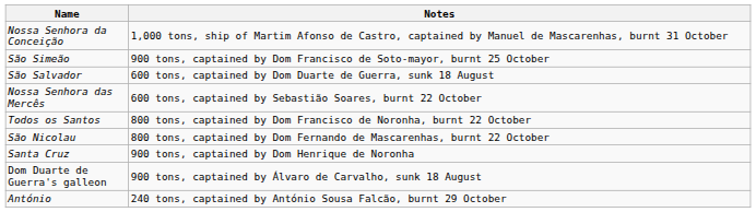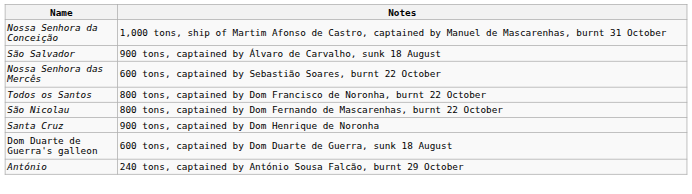- row: São Simeão | 900 tons, captained by Dom Francisco de Soto-mayor, burnt 25 October
São Salvador | Notes: 600 tons, captained by Dom Duarte de Guerra, sunk 18 August -> 900 tons, captained by Álvaro de Carvalho, sunk 18 August
Dom Duarte de Guerra's galleon | Notes: 900 tons, captained by Álvaro de Carvalho, sunk 18 August -> 600 tons, captained by Dom Duarte de Guerra, sunk 18 August
